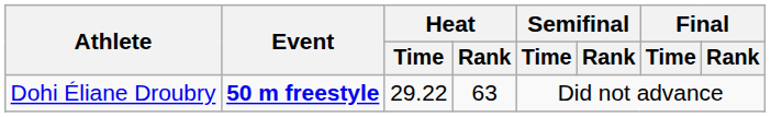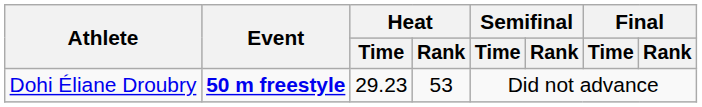Dohi Éliane Droubry | Heat / Time: 29.22 -> 29.23
Dohi Éliane Droubry | Heat / Rank: 63 -> 53
